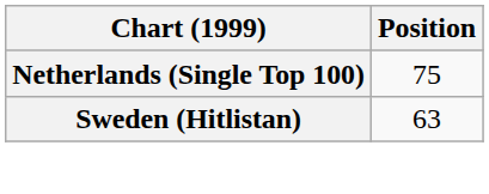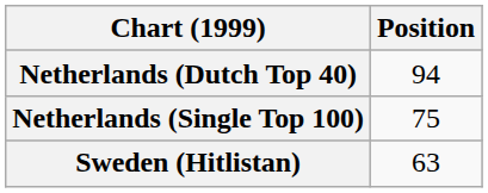+ row: Netherlands (Dutch Top 40) | 94
